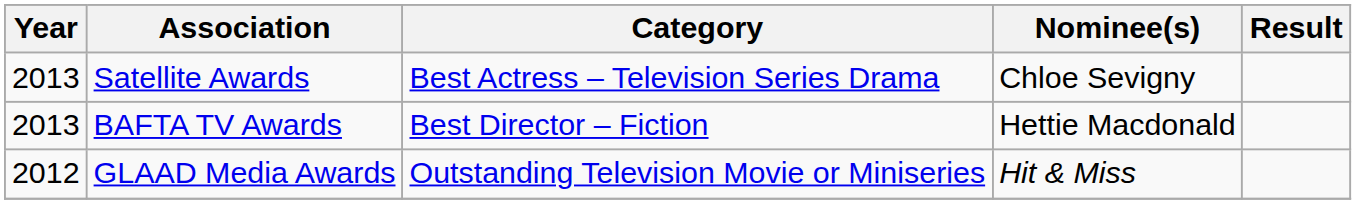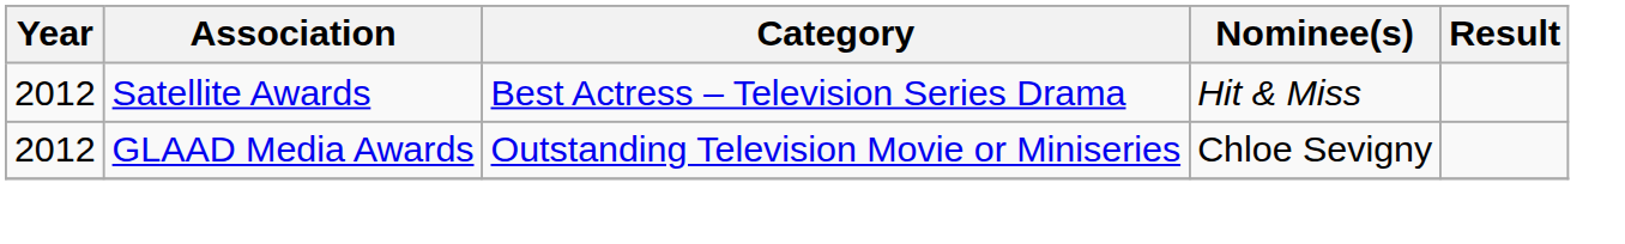Satellite Awards | Year: 2013 -> 2012
Satellite Awards | Nominee(s): Chloe Sevigny -> Hit & Miss
- row: 2013 | BAFTA TV Awards | Best Director – Fiction | Hettie Macdonald
GLAAD Media Awards | Nominee(s): Hit & Miss -> Chloe Sevigny
